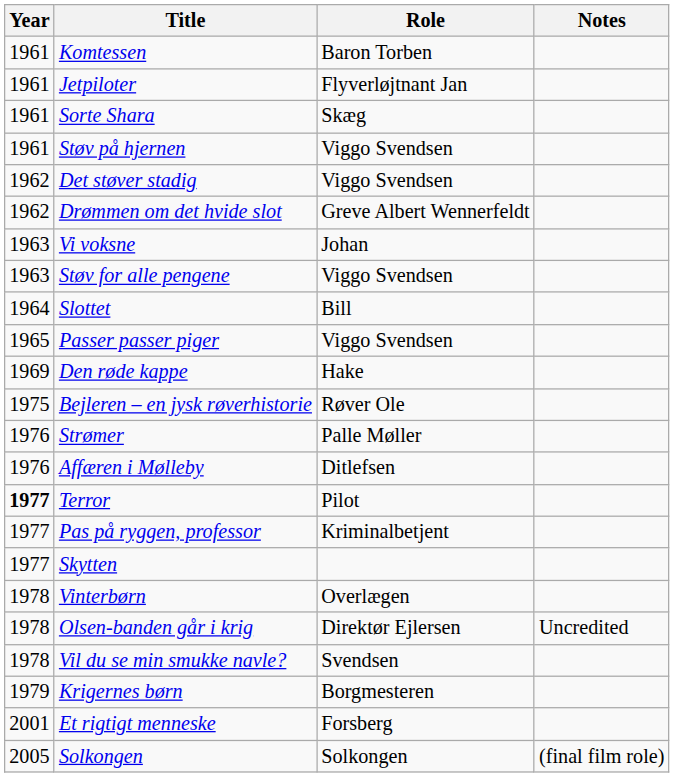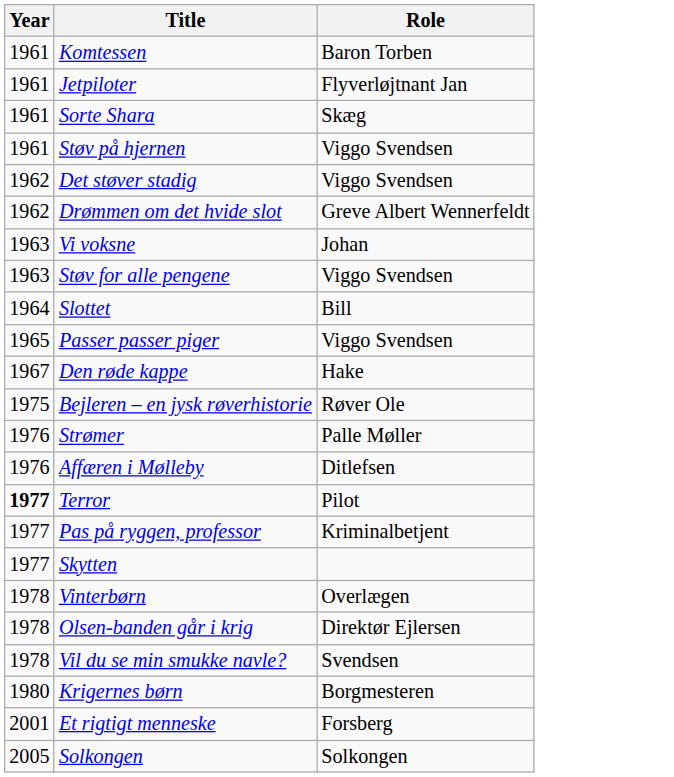- column: Notes | Uncredited | (final film role)
Den røde kappe | Year: 1969 -> 1967
Krigernes børn | Year: 1979 -> 1980
